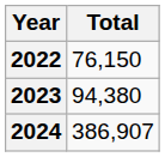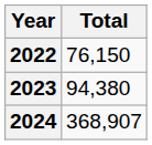2024 | Total: 386,907 -> 368,907
